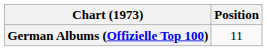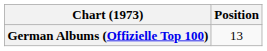German Albums (Offizielle Top 100) | Position: 11 -> 13
